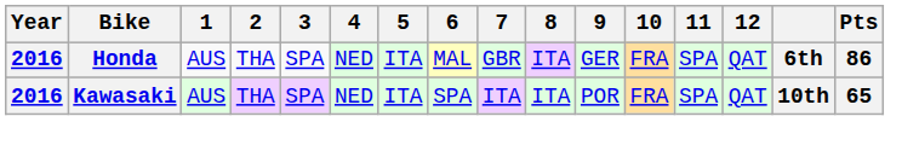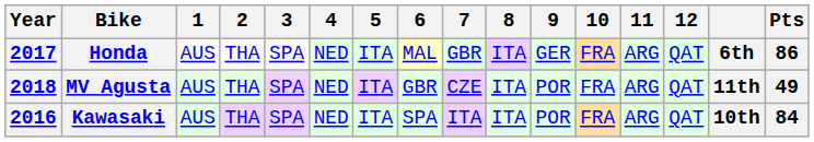Honda | Year: 2016 -> 2017
Honda | 11: SPA -> ARG
+ row: 2018 | MV Agusta | AUS | THA | SPA | NED | ITA | GBR | CZE | ITA | POR | FRA | ARG | QAT | 11th | 49
Kawasaki | 11: SPA -> ARG
Kawasaki | Pts: 65 -> 84
